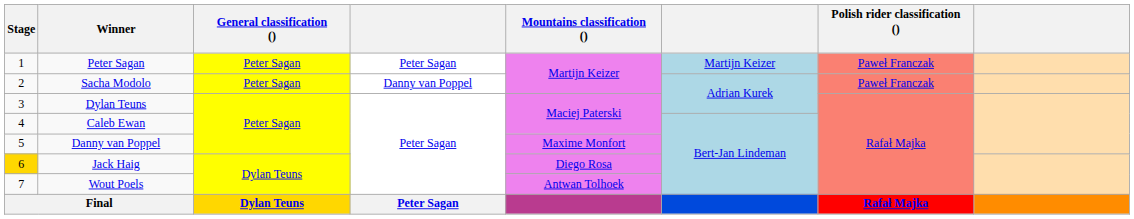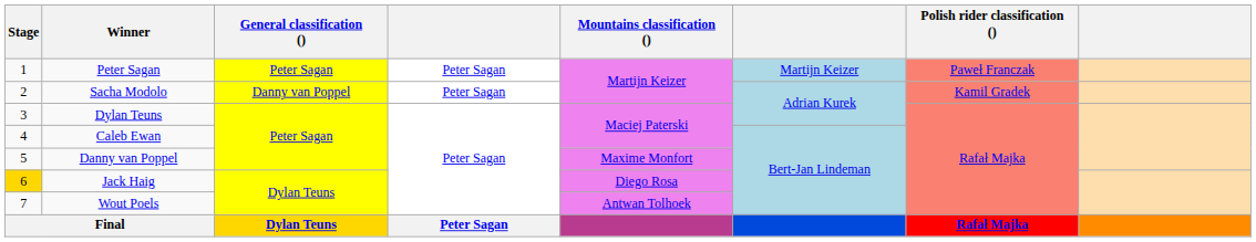Sacha Modolo | General classification (): Peter Sagan -> Danny van Poppel
Sacha Modolo | column 4: Danny van Poppel -> Peter Sagan
Sacha Modolo | Polish rider classification (): Paweł Franczak -> Kamil Gradek
